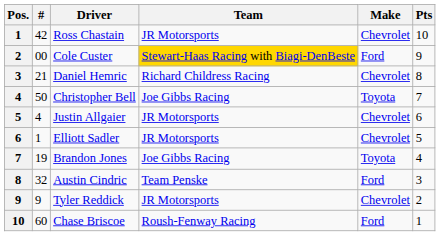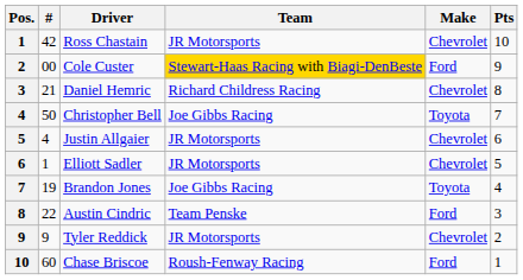Austin Cindric | #: 32 -> 22
